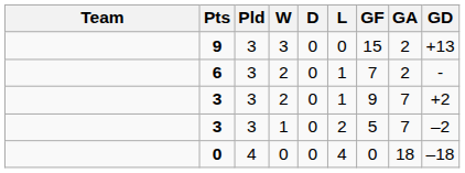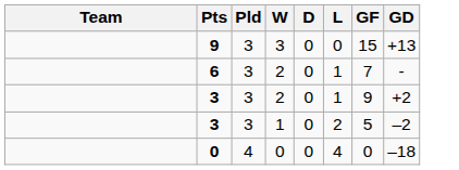- column: GA | 2 | 2 | 7 | 7 | 18
